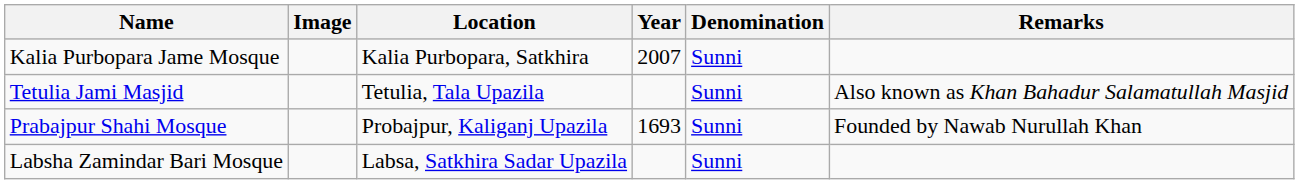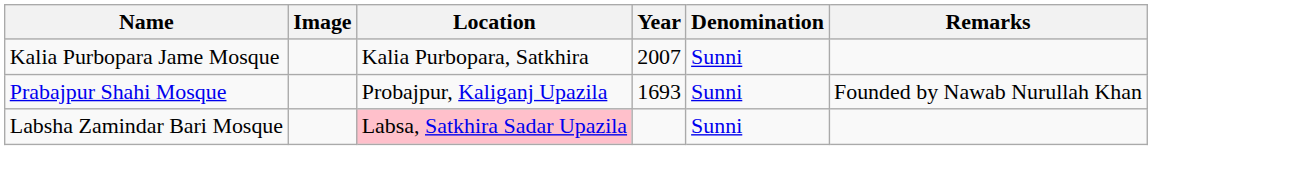- row: Tetulia Jami Masjid | Tetulia, Tala Upazila | Sunni | Also known as Khan Bahadur Salamatullah Masjid
Labsha Zamindar Bari Mosque | Location: no background -> pink background
